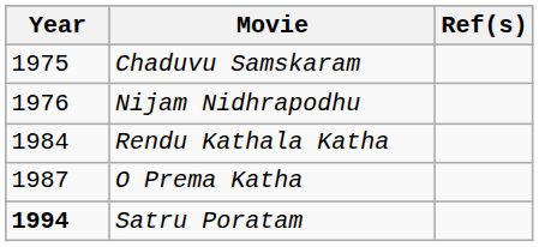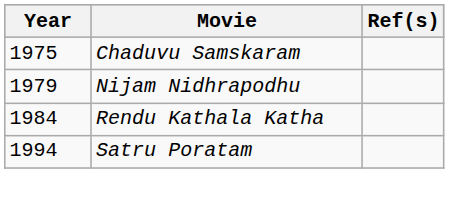Nijam Nidhrapodhu | Year: 1976 -> 1979
- row: 1987 | O Prema Katha
Satru Poratam | Year: bold -> normal
